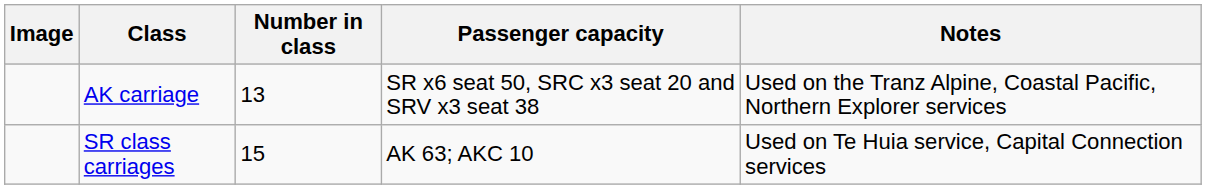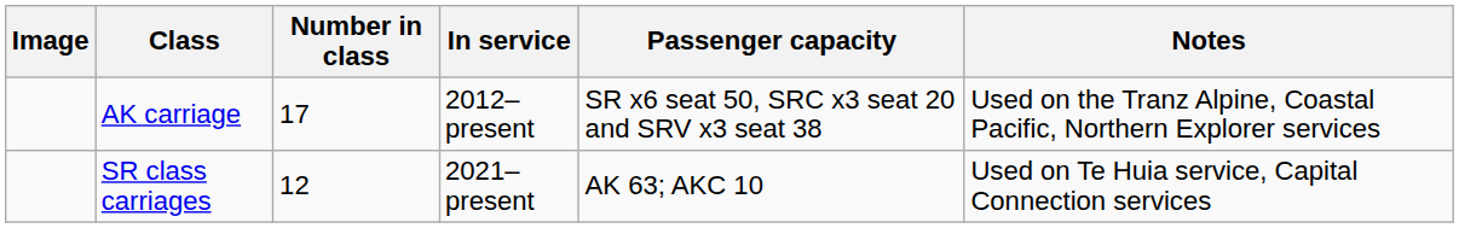+ column: In service | 2012–present | 2021–present
AK carriage | Number in class: 13 -> 17
SR class carriages | Number in class: 15 -> 12
